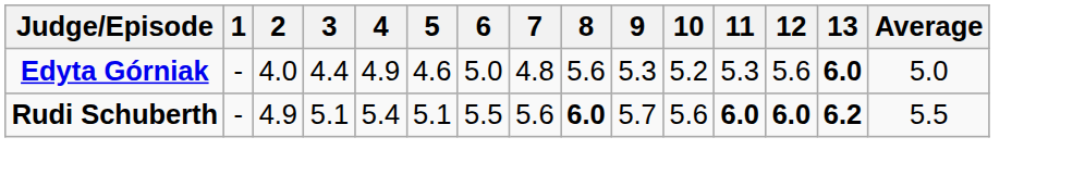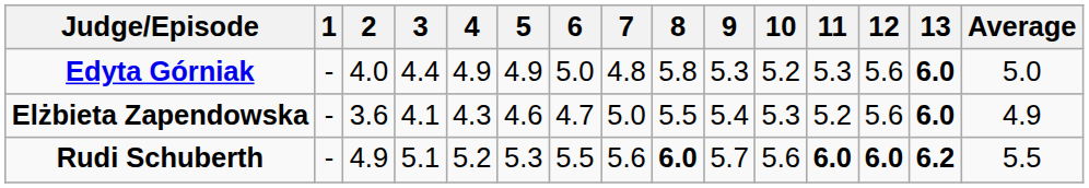Edyta Górniak | 5: 4.6 -> 4.9
Edyta Górniak | 8: 5.6 -> 5.8
+ row: Elżbieta Zapendowska | - | 3.6 | 4.1 | 4.3 | 4.6 | 4.7 | 5.0 | 5.5 | 5.4 | 5.3 | 5.2 | 5.6 | 6.0 | 4.9
Rudi Schuberth | 4: 5.4 -> 5.2
Rudi Schuberth | 5: 5.1 -> 5.3
